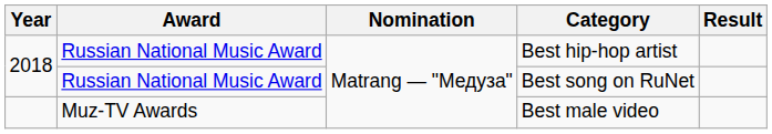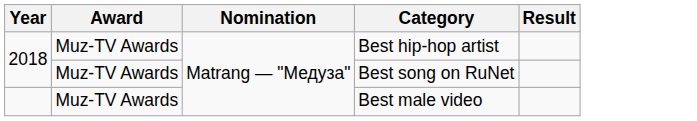Best hip-hop artist | Award: Russian National Music Award -> Muz-TV Awards
Best song on RuNet | Award: Russian National Music Award -> Muz-TV Awards
